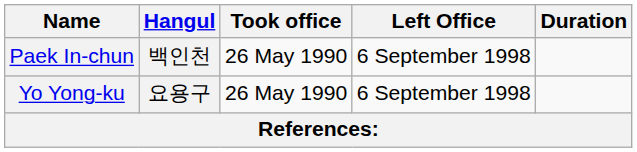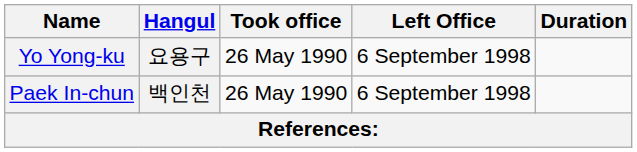rows swapped: Paek In-chun <-> Yo Yong-ku
